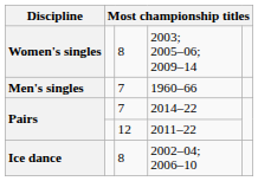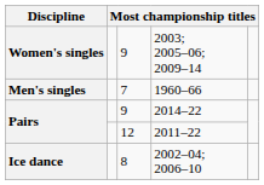2003; 2005–06; 2009–14 | column 3: 8 -> 9
2014–22 | column 3: 7 -> 9
